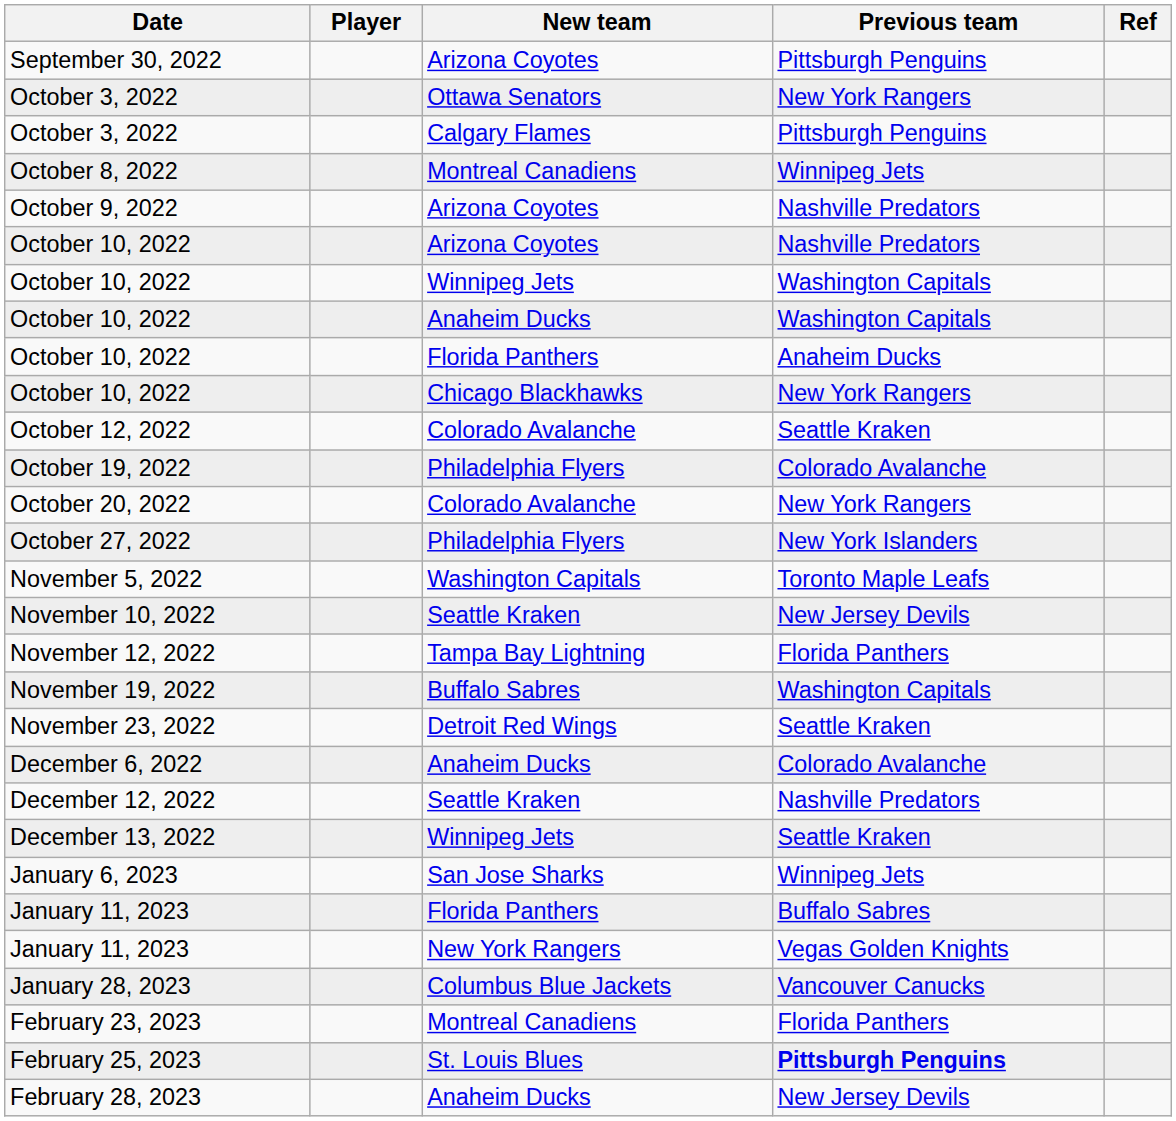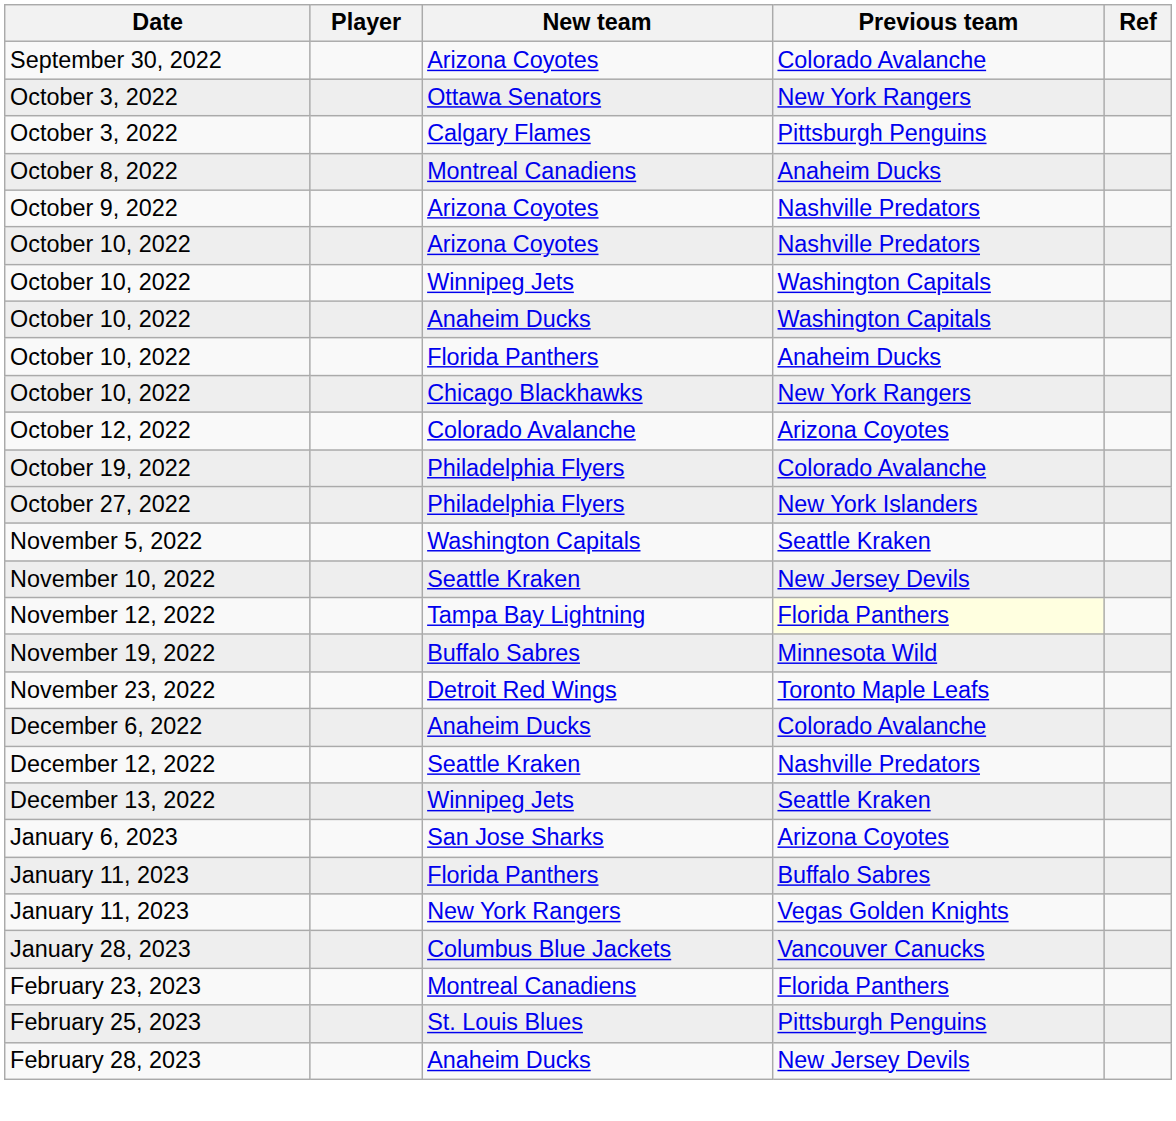September 30, 2022 | Previous team: Pittsburgh Penguins -> Colorado Avalanche
October 8, 2022 | Previous team: Winnipeg Jets -> Anaheim Ducks
October 12, 2022 | Previous team: Seattle Kraken -> Arizona Coyotes
- row: October 20, 2022 | Colorado Avalanche | New York Rangers
November 5, 2022 | Previous team: Toronto Maple Leafs -> Seattle Kraken
November 12, 2022 | Previous team: no background -> lightyellow background
November 19, 2022 | Previous team: Washington Capitals -> Minnesota Wild
November 23, 2022 | Previous team: Seattle Kraken -> Toronto Maple Leafs
January 6, 2023 | Previous team: Winnipeg Jets -> Arizona Coyotes
February 25, 2023 | Previous team: bold -> normal
